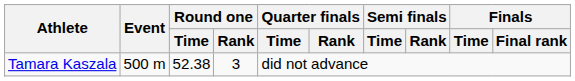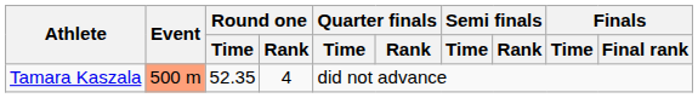Tamara Kaszala | Event: no background -> lightsalmon background
Tamara Kaszala | Round one / Time: 52.38 -> 52.35
Tamara Kaszala | Round one / Rank: 3 -> 4
